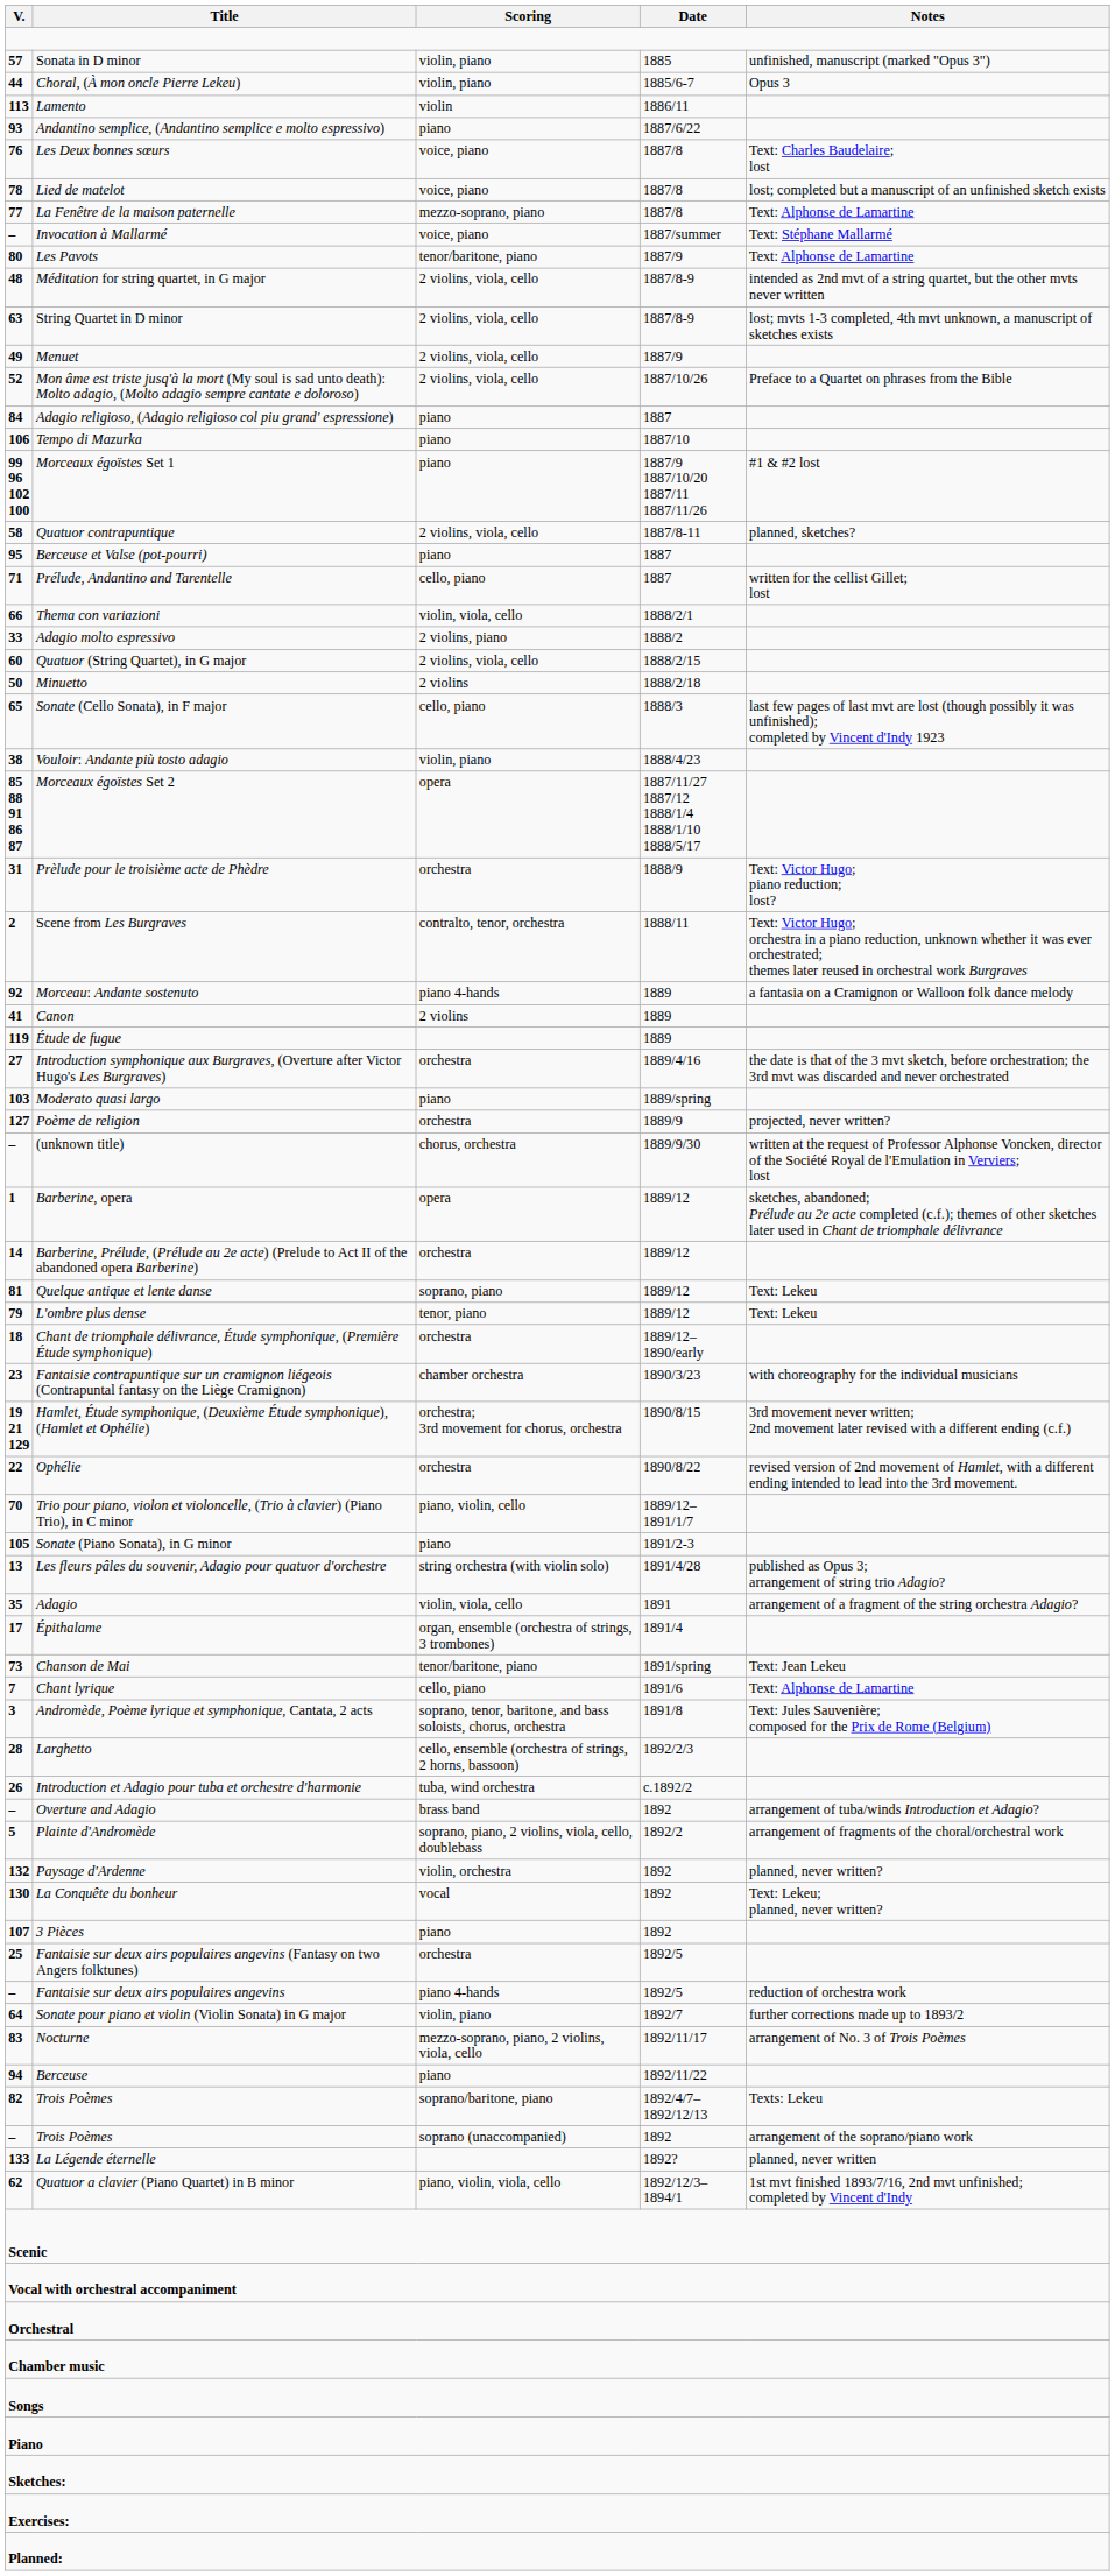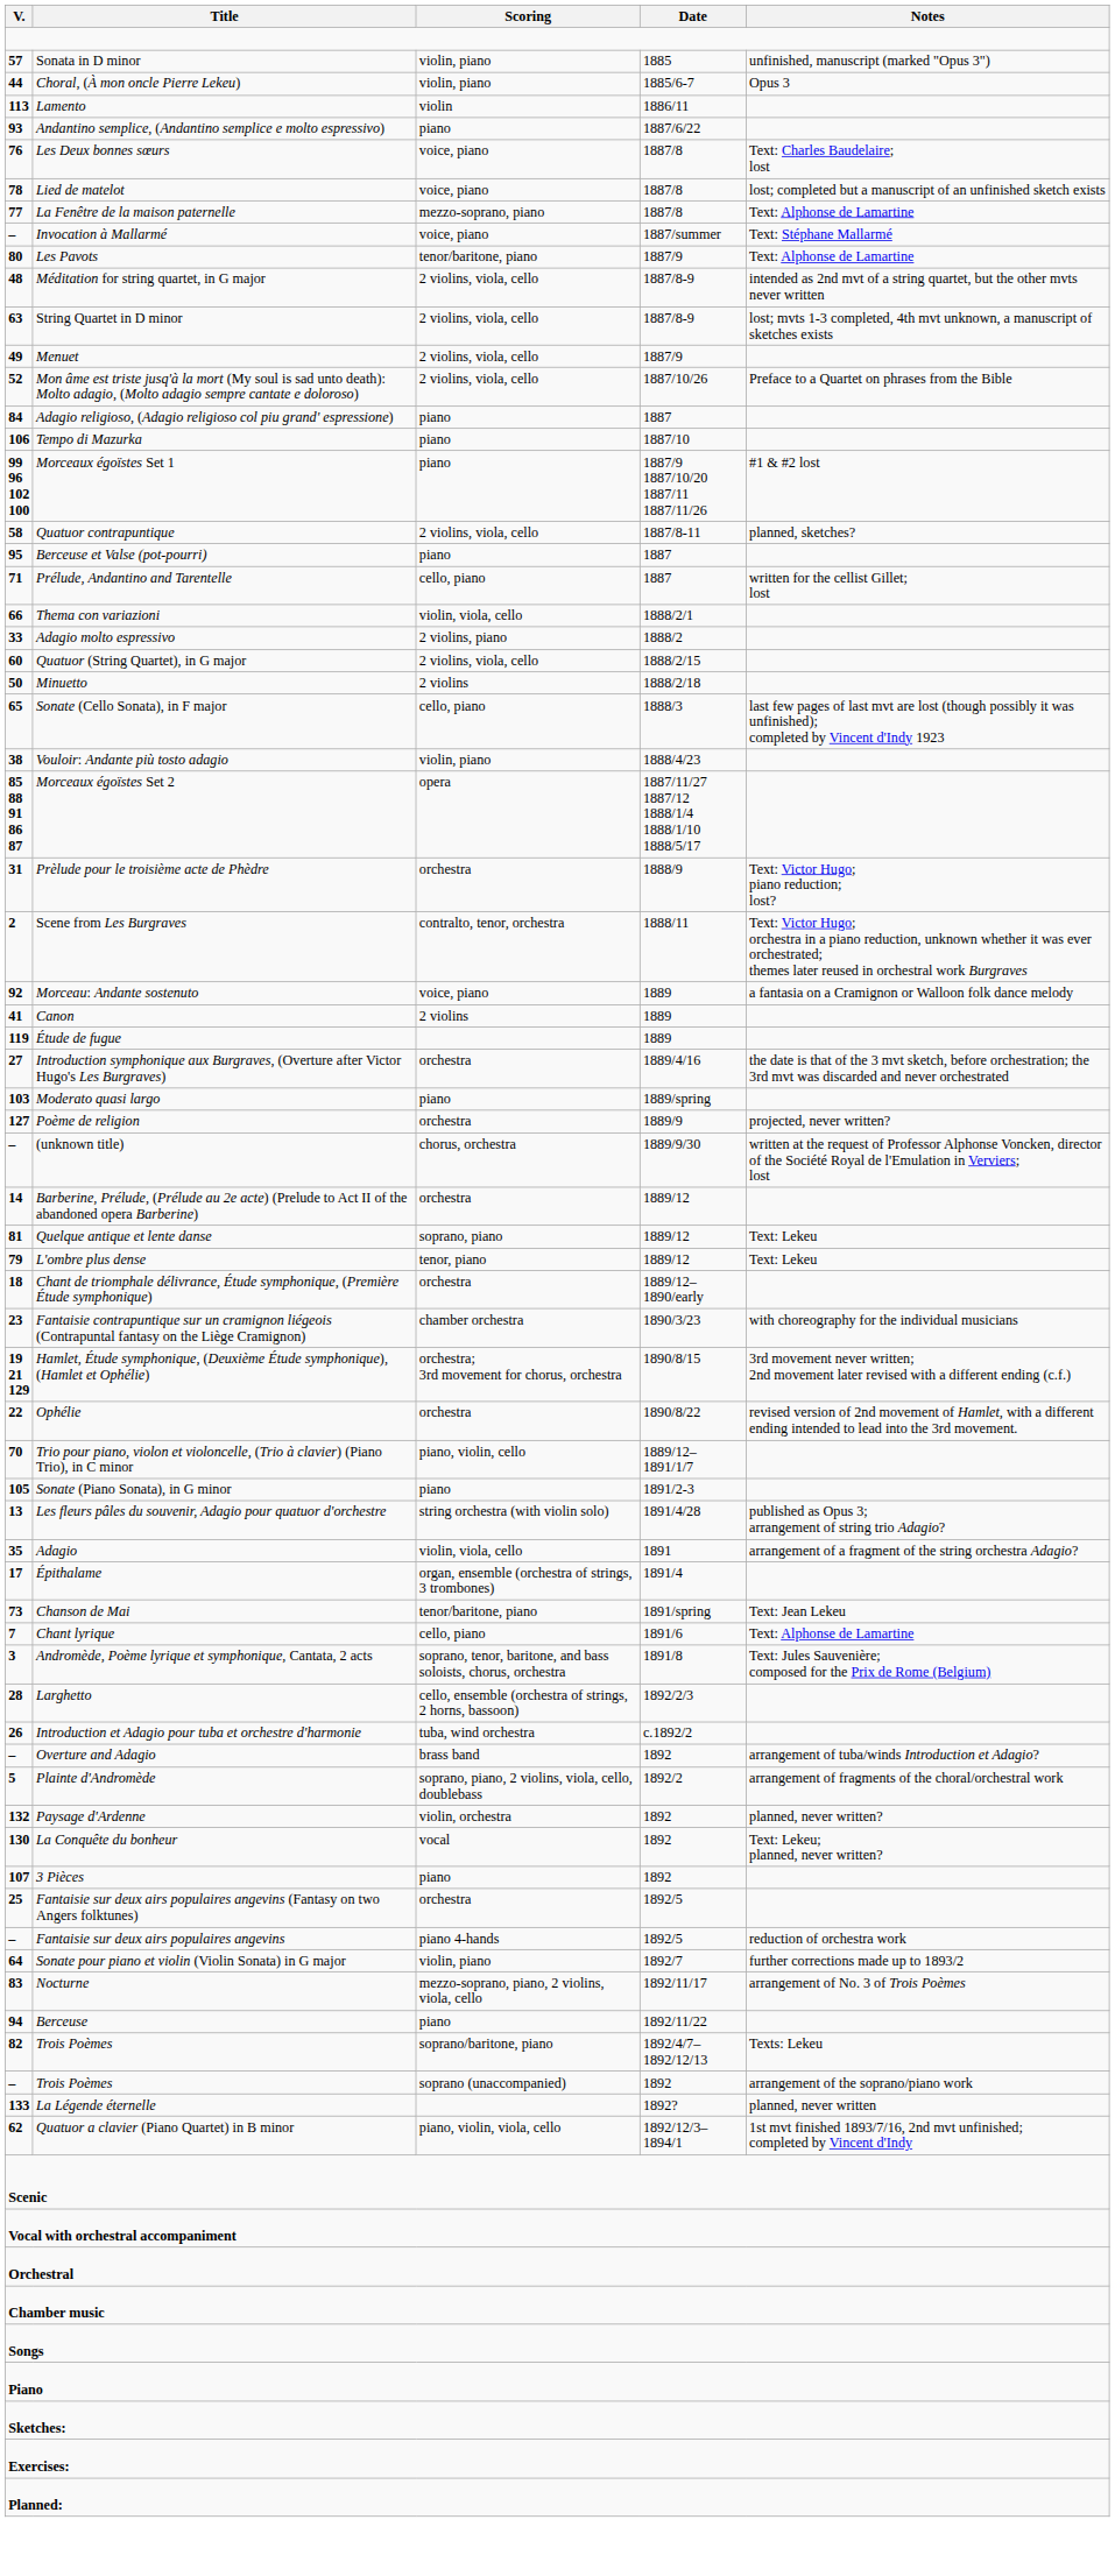Morceau: Andante sostenuto | Scoring: piano 4-hands -> voice, piano
- row: 1 | Barberine, opera | opera | 1889/12 | sketches, abandoned; Prélude au 2e acte completed (c.f.); themes of other sketches later used in Chant de triomphale délivrance
